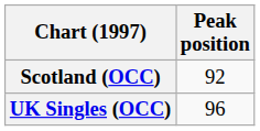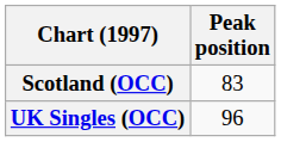Scotland (OCC) | Peak position: 92 -> 83
